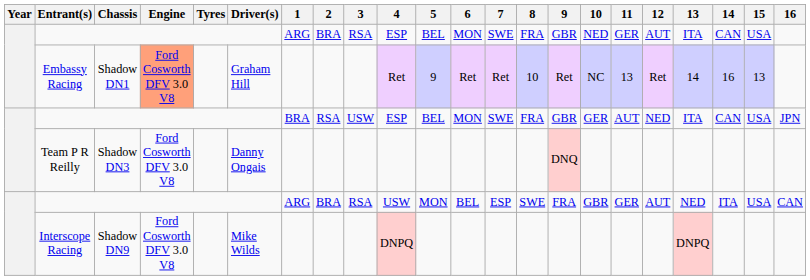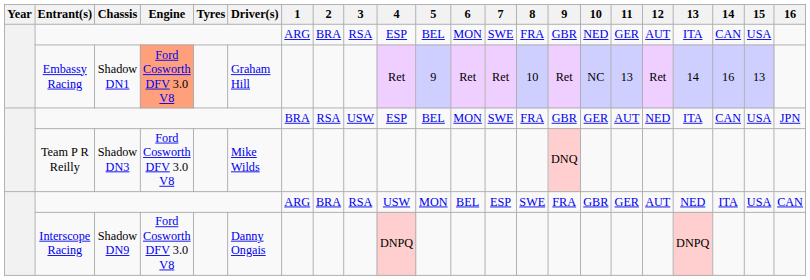Team P R Reilly | Driver(s): Danny Ongais -> Mike Wilds
Interscope Racing | Driver(s): Mike Wilds -> Danny Ongais
